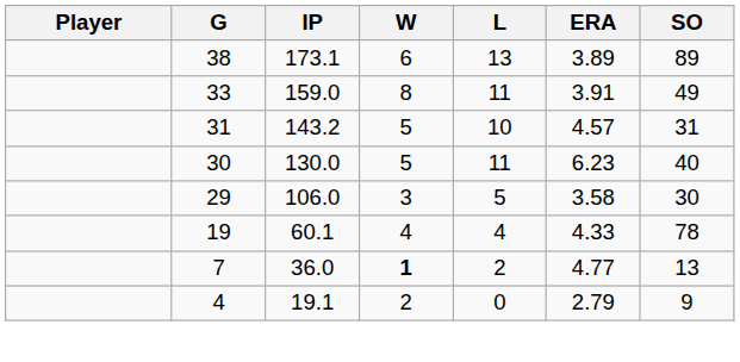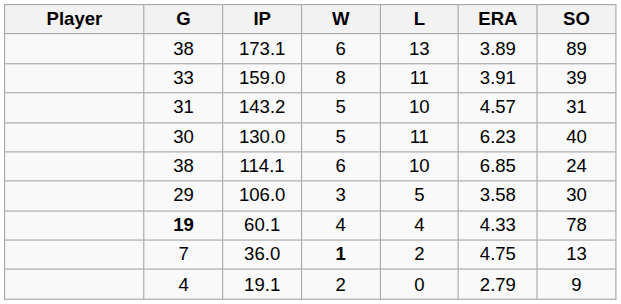159.0 | SO: 49 -> 39
+ row: 38 | 114.1 | 6 | 10 | 6.85 | 24
60.1 | G: normal -> bold
36.0 | ERA: 4.77 -> 4.75
